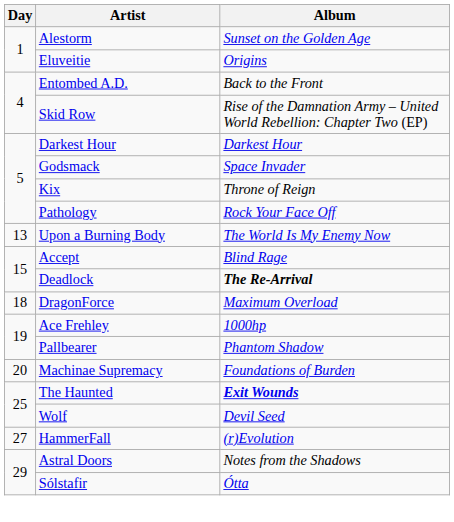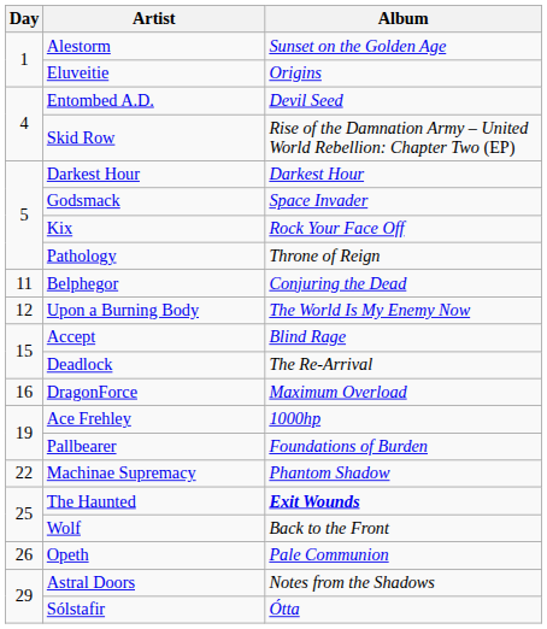Entombed A.D. | Album: Back to the Front -> Devil Seed
Kix | Album: Throne of Reign -> Rock Your Face Off
Pathology | Album: Rock Your Face Off -> Throne of Reign
+ row: 11 | Belphegor | Conjuring the Dead
Upon a Burning Body | Day: 13 -> 12
Deadlock | Album: bold -> normal
DragonForce | Day: 18 -> 16
Pallbearer | Album: Phantom Shadow -> Foundations of Burden
Machinae Supremacy | Day: 20 -> 22
Machinae Supremacy | Album: Foundations of Burden -> Phantom Shadow
Wolf | Album: Devil Seed -> Back to the Front
+ row: 26 | Opeth | Pale Communion
- row: 27 | HammerFall | (r)Evolution
